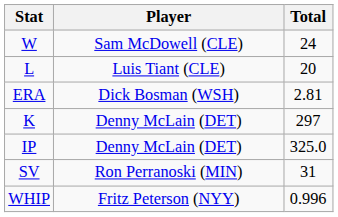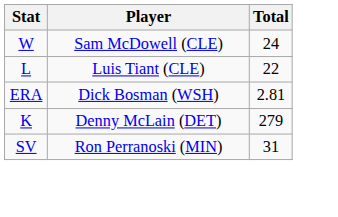L | Total: 20 -> 22
K | Total: 297 -> 279
- row: IP | Denny McLain (DET) | 325.0
- row: WHIP | Fritz Peterson (NYY) | 0.996
